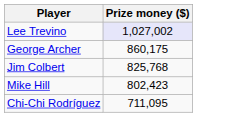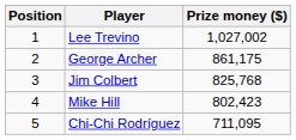+ column: Position | 1 | 2 | 3 | 4 | 5
Lee Trevino | Prize money ($): lavender background -> no background
George Archer | Prize money ($): 860,175 -> 861,175
